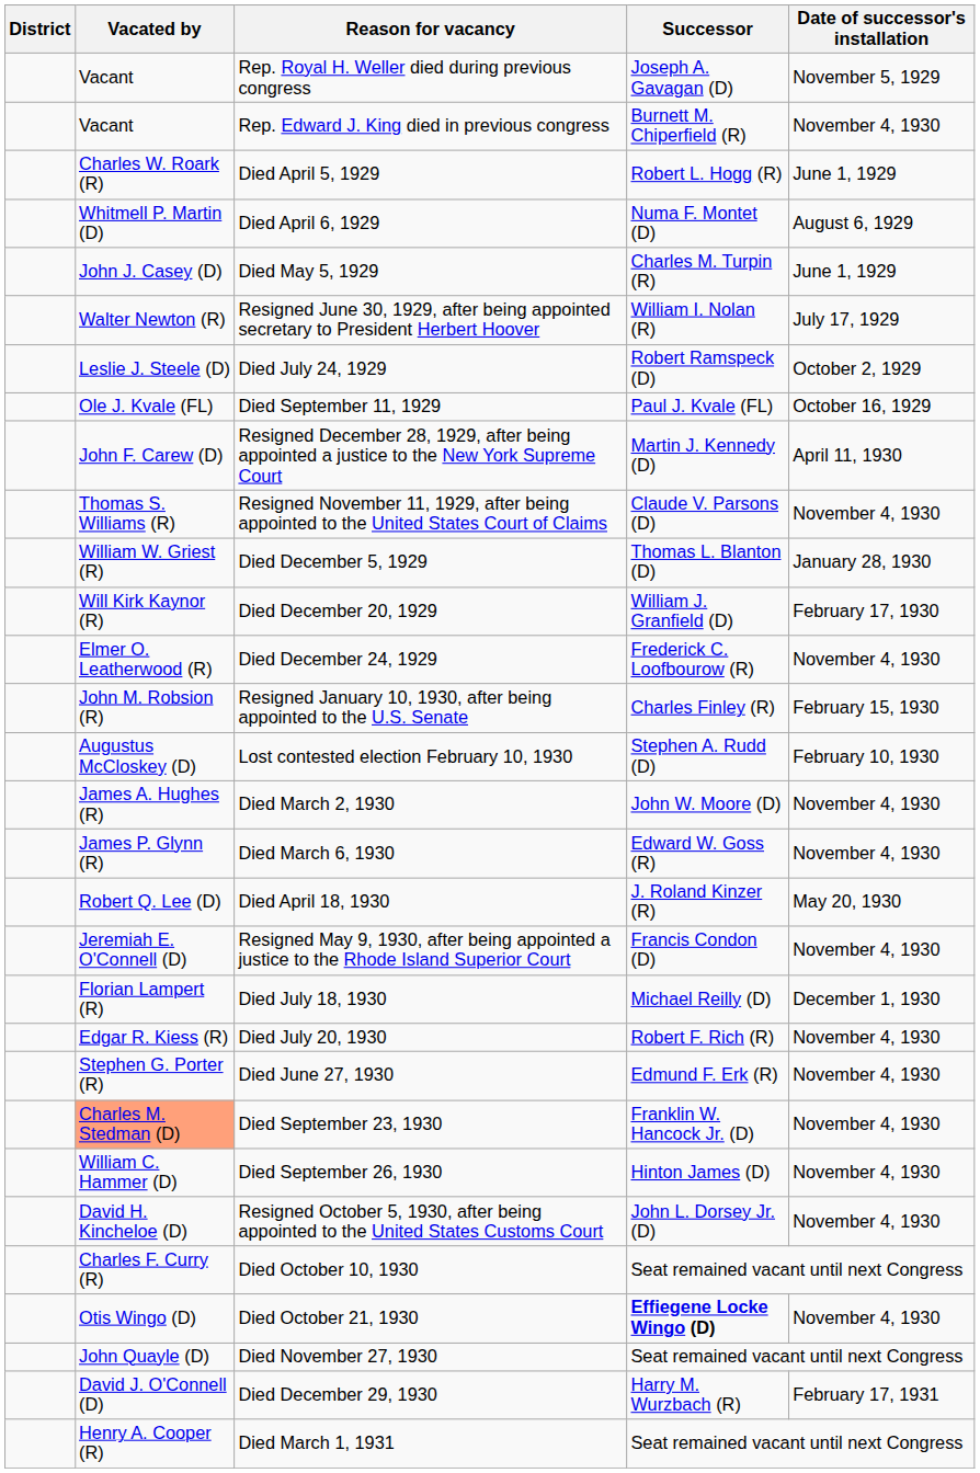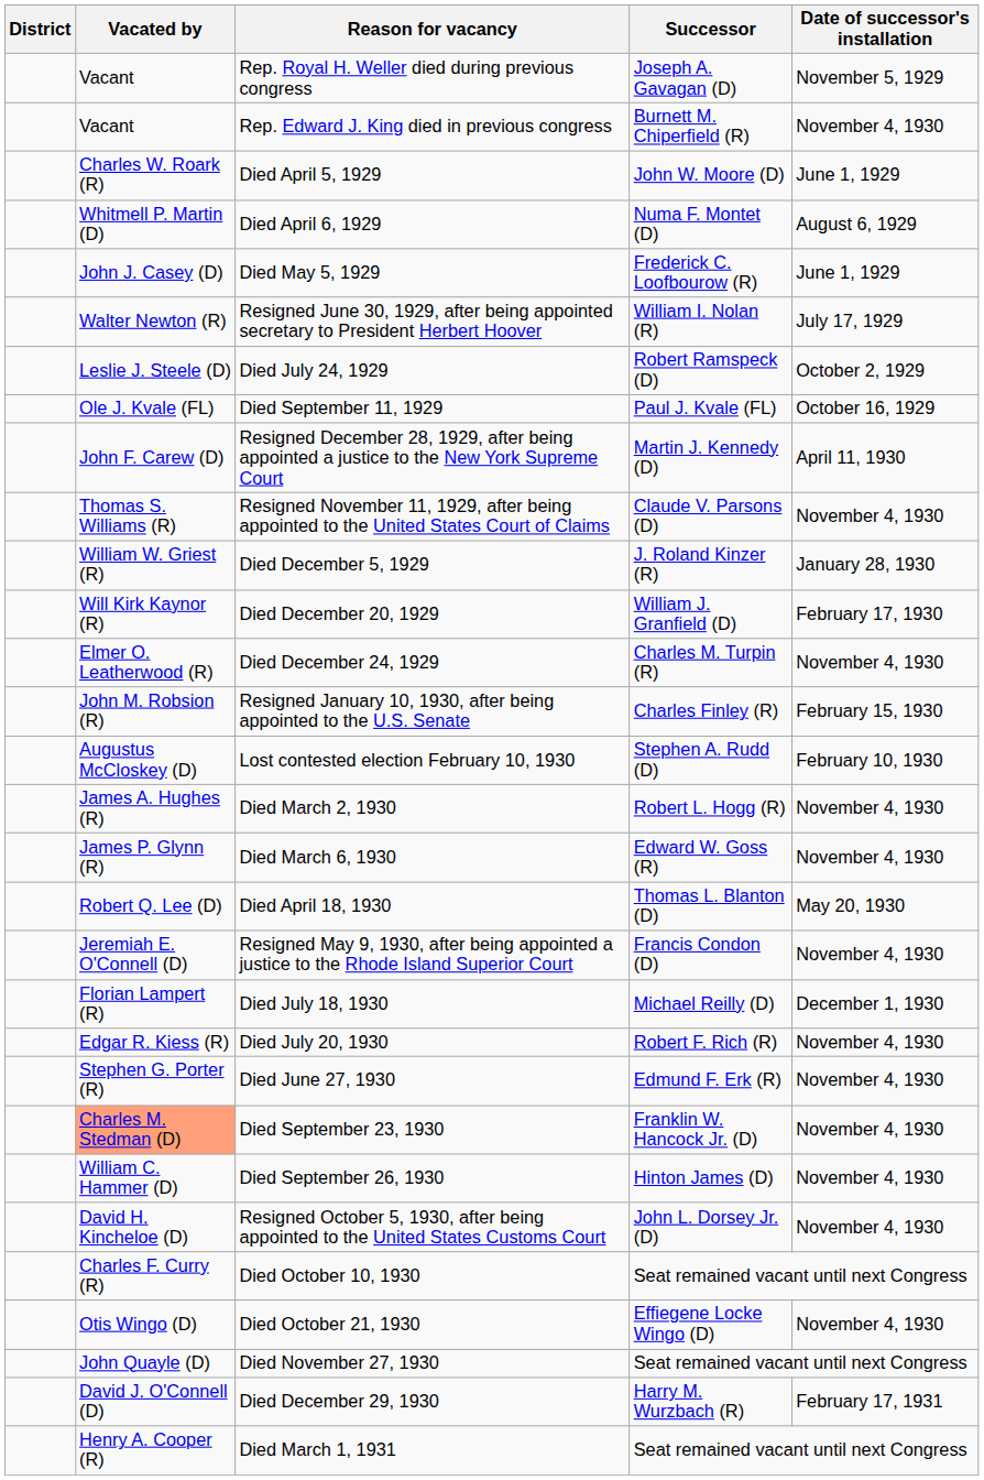Died April 5, 1929 | Successor: Robert L. Hogg (R) -> John W. Moore (D)
Died May 5, 1929 | Successor: Charles M. Turpin (R) -> Frederick C. Loofbourow (R)
Died December 5, 1929 | Successor: Thomas L. Blanton (D) -> J. Roland Kinzer (R)
Died December 24, 1929 | Successor: Frederick C. Loofbourow (R) -> Charles M. Turpin (R)
Died March 2, 1930 | Successor: John W. Moore (D) -> Robert L. Hogg (R)
Died April 18, 1930 | Successor: J. Roland Kinzer (R) -> Thomas L. Blanton (D)
Died October 21, 1930 | Successor: bold -> normal
